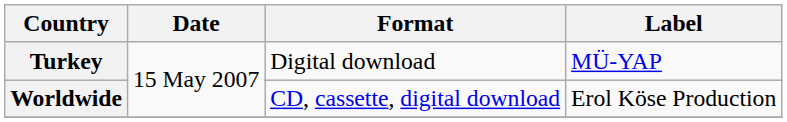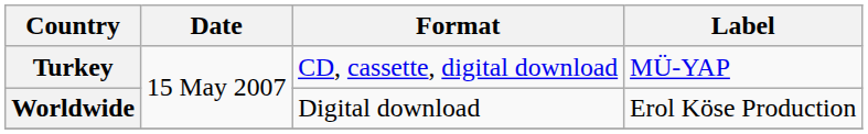Turkey | Format: Digital download -> CD, cassette, digital download
Worldwide | Format: CD, cassette, digital download -> Digital download
